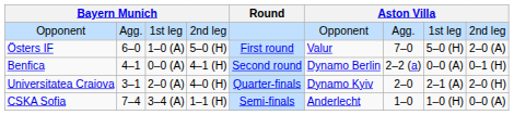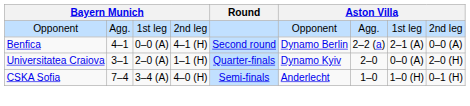- row: Östers IF | 6–0 | 1–0 (A) | 5–0 (H) | First round | Valur | 7–0 | 5–0 (H) | 2–0 (A)
Benfica | column 8: 0–0 (A) -> 2–1 (A)
Benfica | column 9: 0–1 (H) -> 0–0 (A)
Universitatea Craiova | column 4: 4–0 (H) -> 1–1 (H)
Universitatea Craiova | column 8: 2–1 (A) -> 0–0 (A)
CSKA Sofia | column 4: 1–1 (H) -> 4–0 (H)
CSKA Sofia | column 9: 0–0 (A) -> 0–1 (H)
